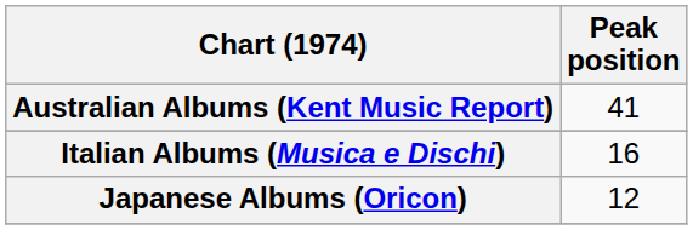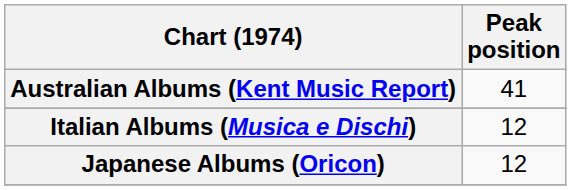Italian Albums (Musica e Dischi) | Peak position: 16 -> 12
